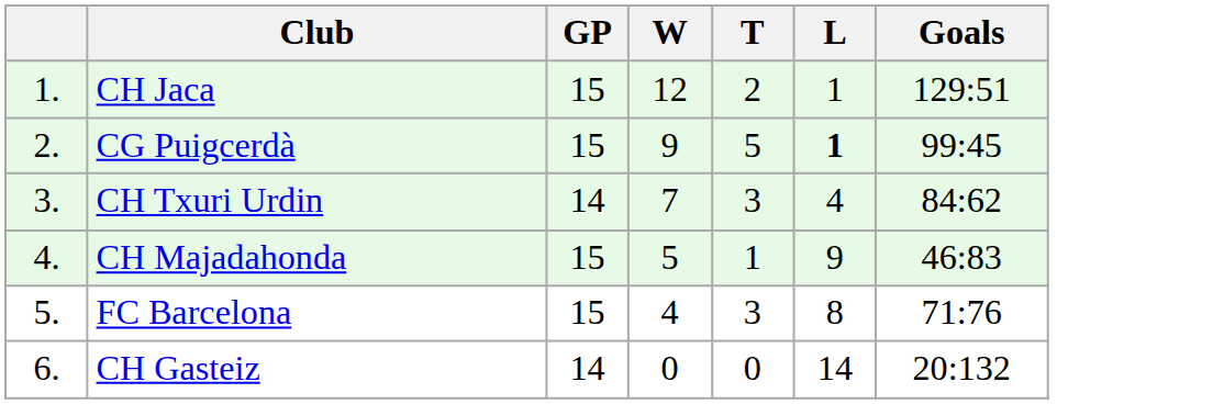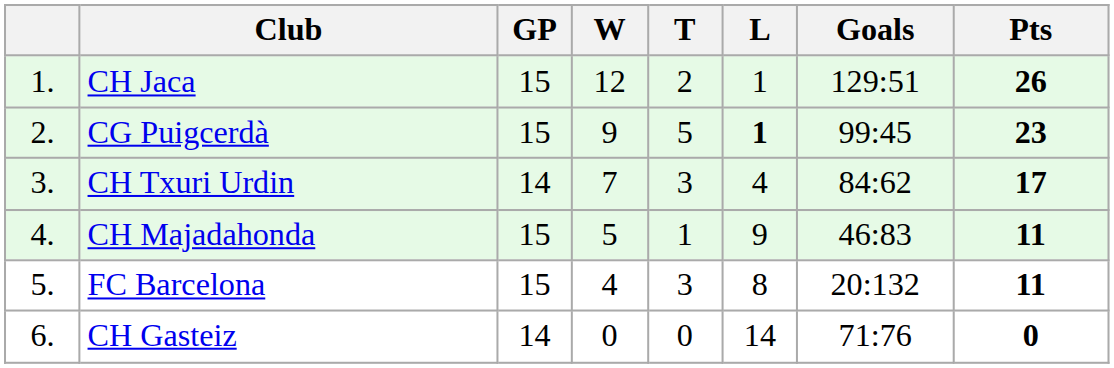+ column: Pts | 26 | 23 | 17 | 11 | 11 | 0
FC Barcelona | Goals: 71:76 -> 20:132
CH Gasteiz | Goals: 20:132 -> 71:76
